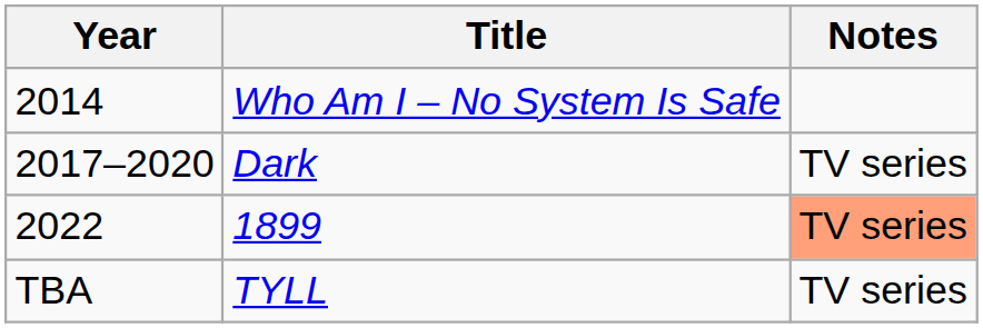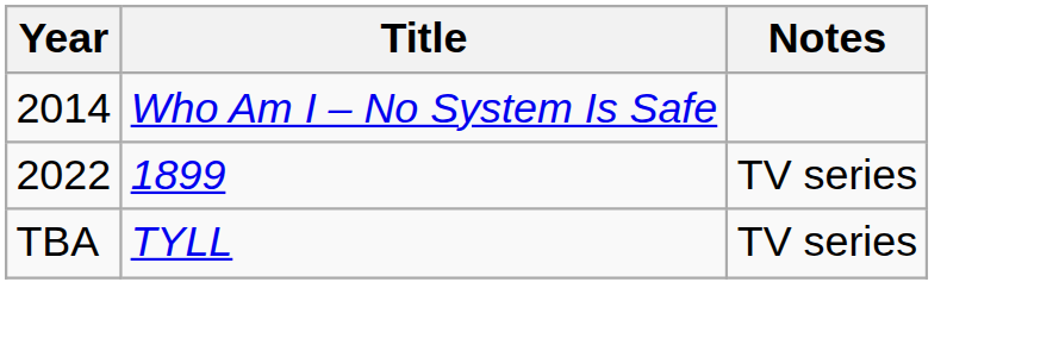- row: 2017–2020 | Dark | TV series
1899 | Notes: lightsalmon background -> no background
